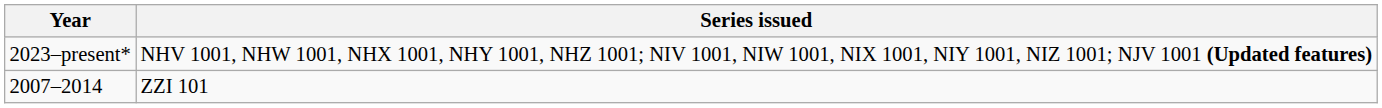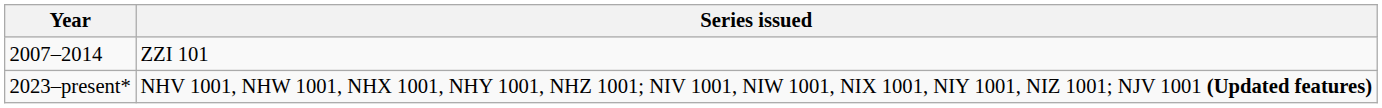rows swapped: 2007–2014 <-> 2023–present*
